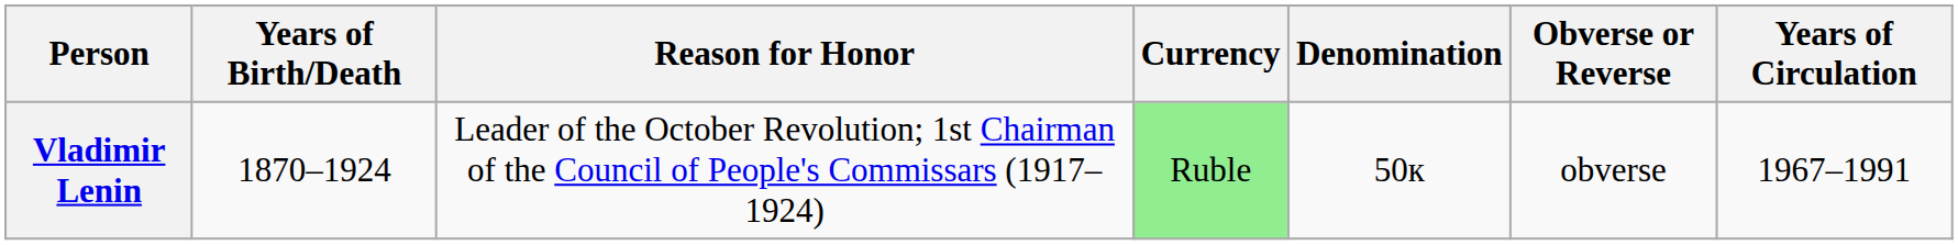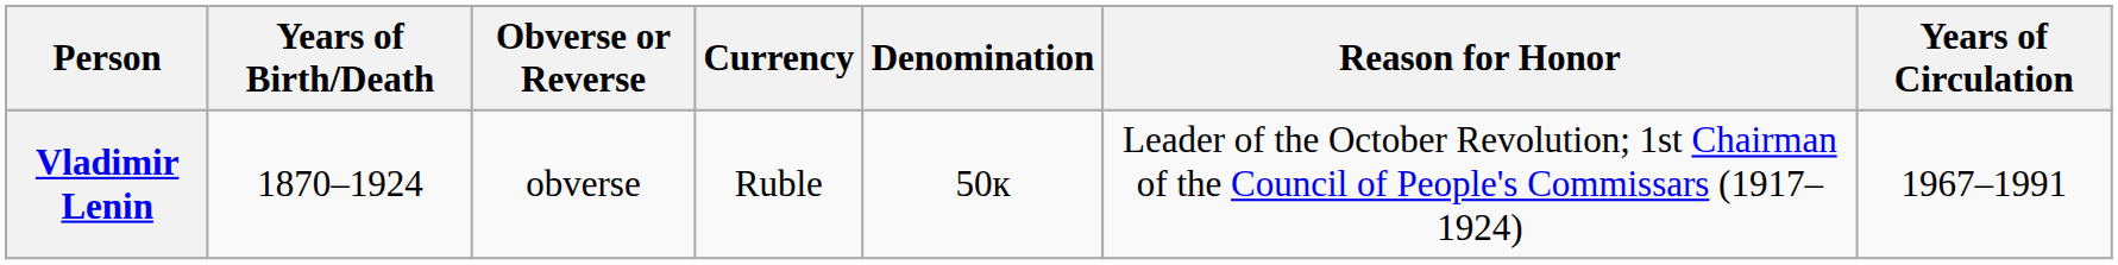columns swapped: Reason for Honor <-> Obverse or Reverse
Vladimir Lenin | Currency: lightgreen background -> no background
